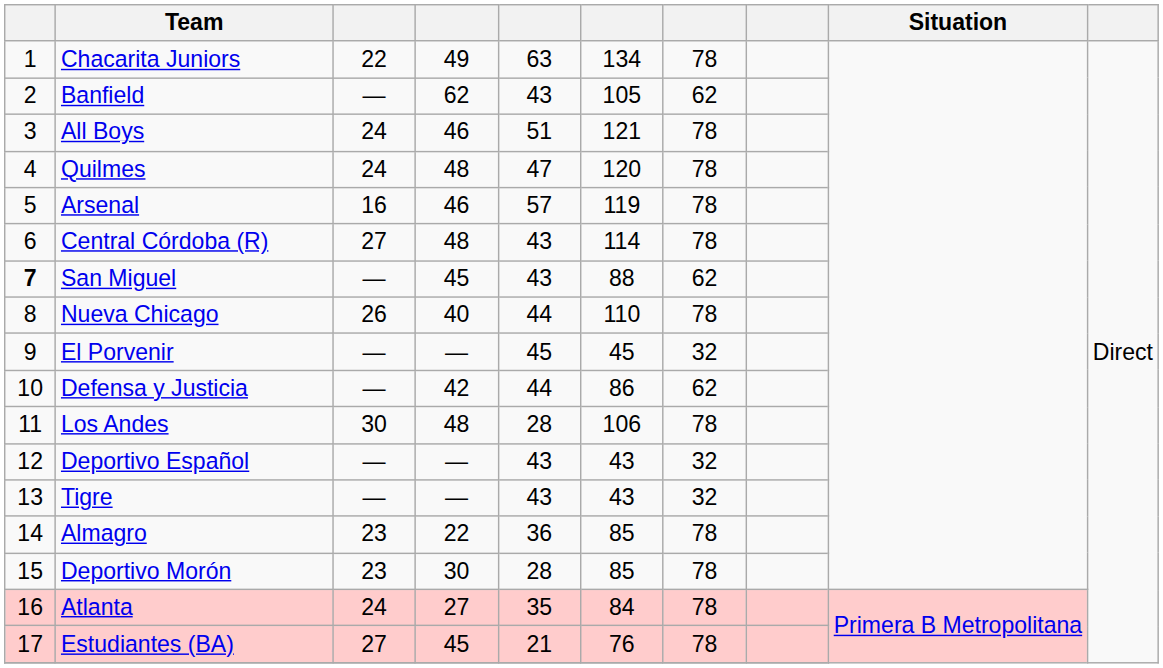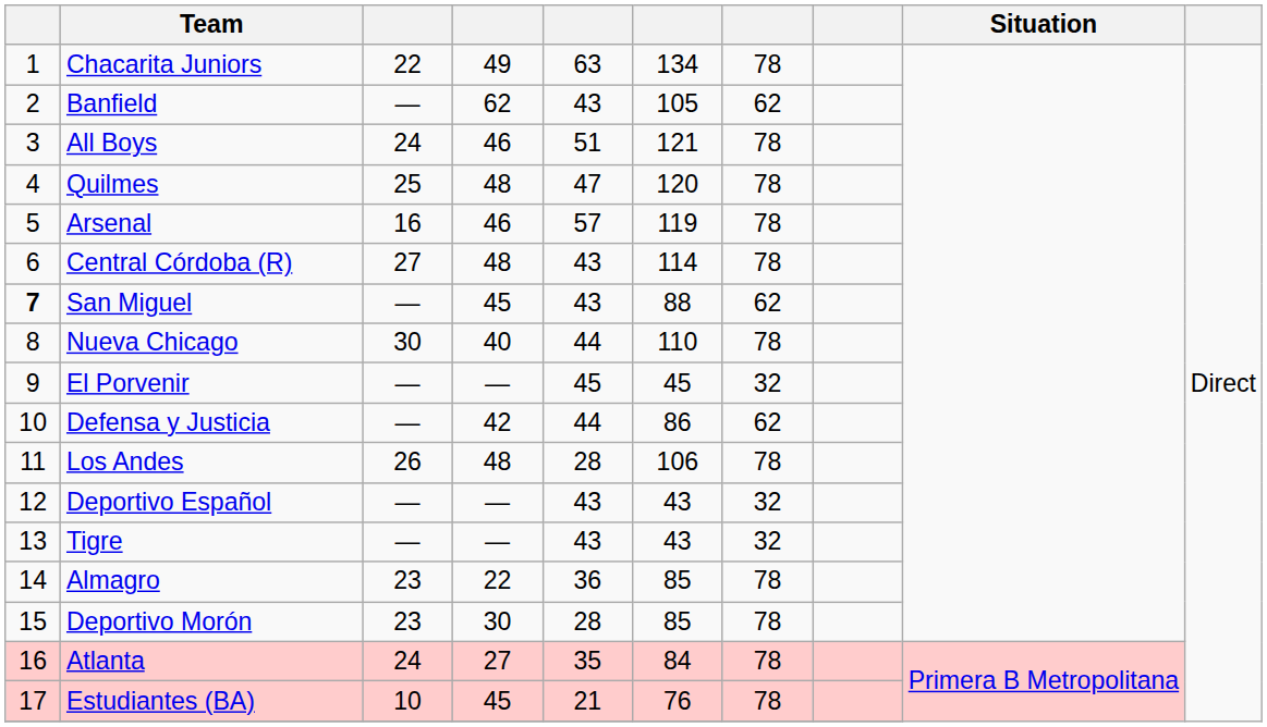Quilmes | column 3: 24 -> 25
Nueva Chicago | column 3: 26 -> 30
Los Andes | column 3: 30 -> 26
Estudiantes (BA) | column 3: 27 -> 10
